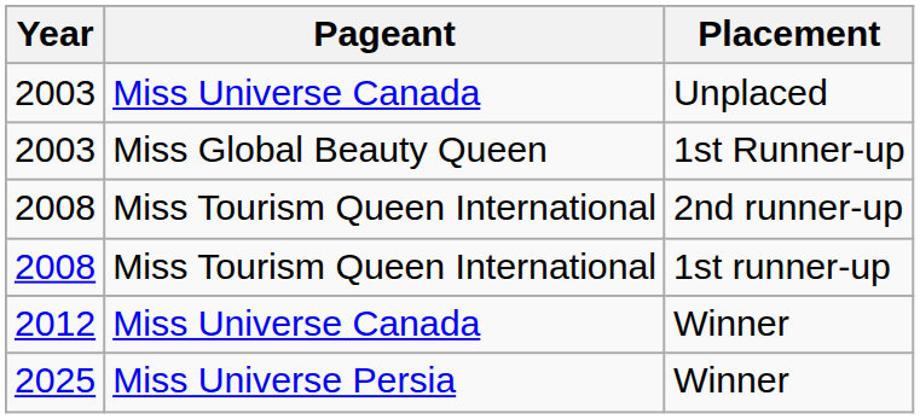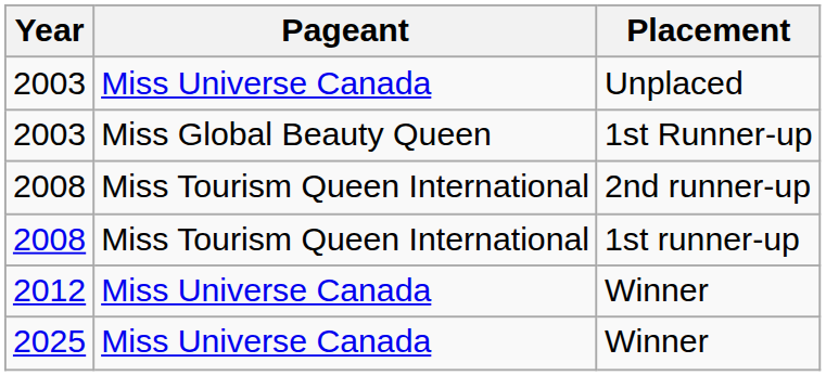2025 / Winner | Pageant: Miss Universe Persia -> Miss Universe Canada
